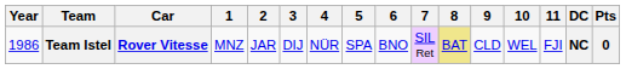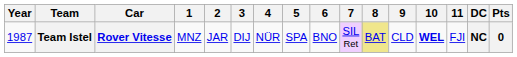Team Istel | Year: 1986 -> 1987
Team Istel | 10: normal -> bold
